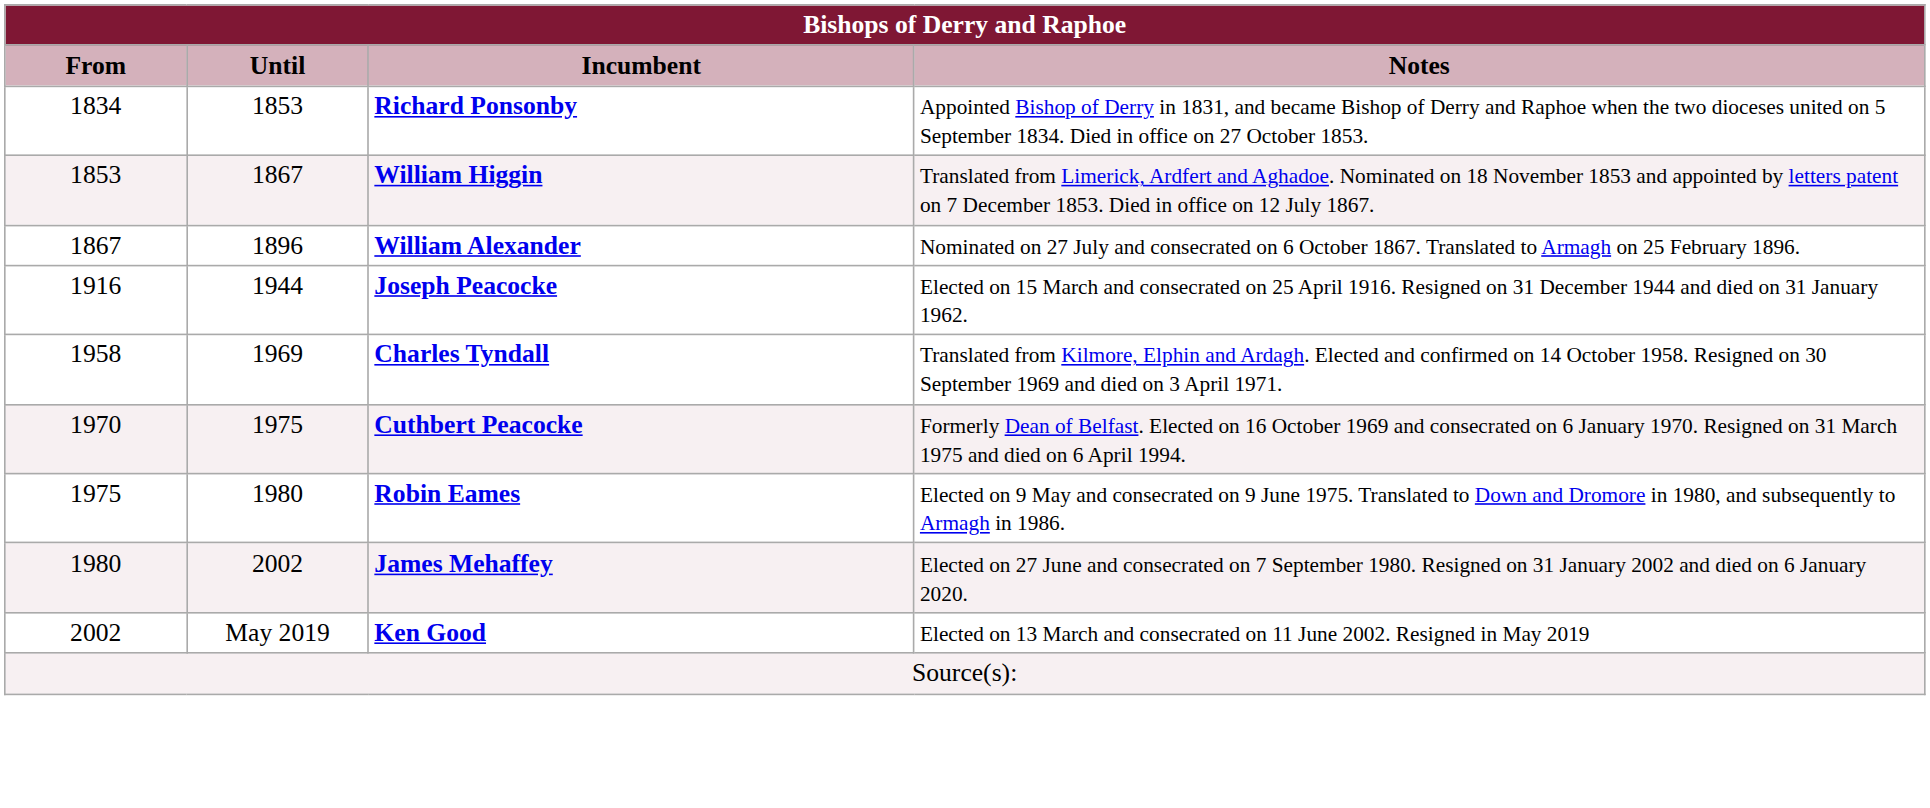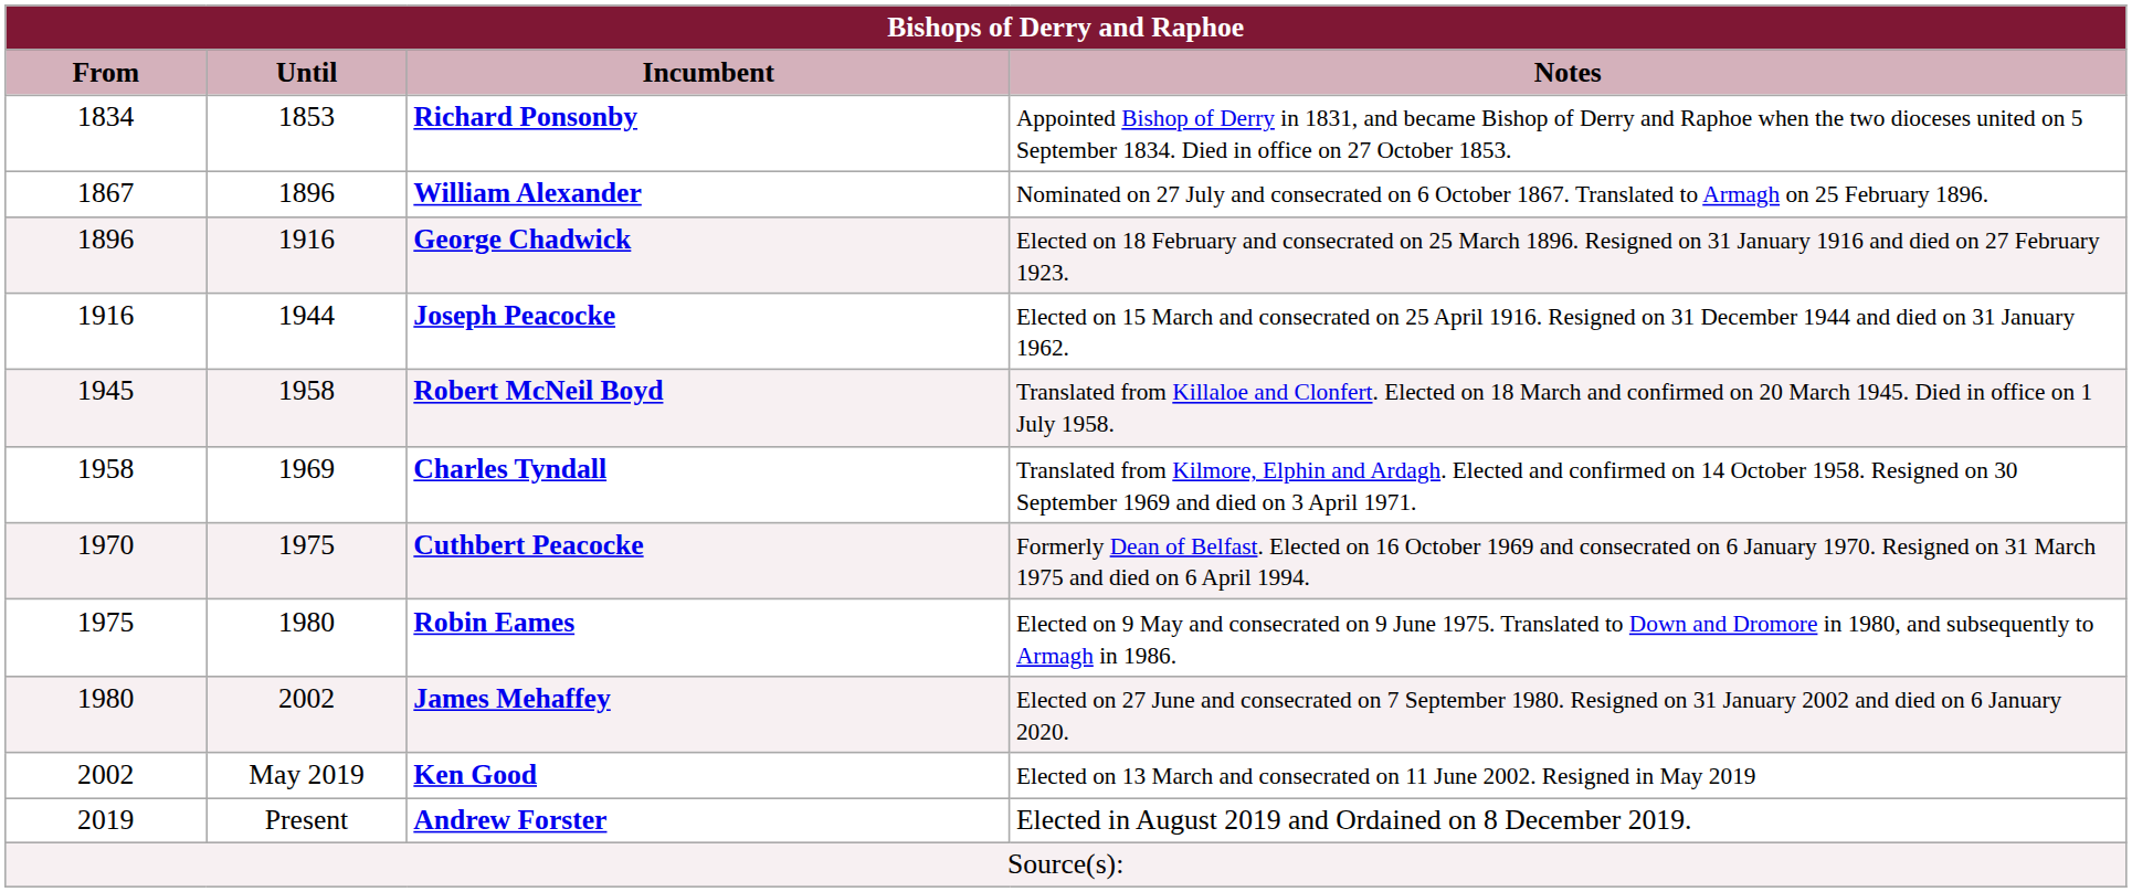- row: 1853 | 1867 | William Higgin | Translated from Limerick, Ardfert and Aghadoe. Nominated on 18 November 1853 and appointed by letters patent on 7 December 1853. Died in office on 12 July 1867.
+ row: 1896 | 1916 | George Chadwick | Elected on 18 February and consecrated on 25 March 1896. Resigned on 31 January 1916 and died on 27 February 1923.
+ row: 1945 | 1958 | Robert McNeil Boyd | Translated from Killaloe and Clonfert. Elected on 18 March and confirmed on 20 March 1945. Died in office on 1 July 1958.
+ row: 2019 | Present | Andrew Forster | Elected in August 2019 and Ordained on 8 December 2019.
